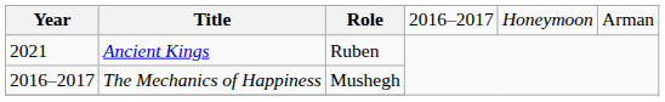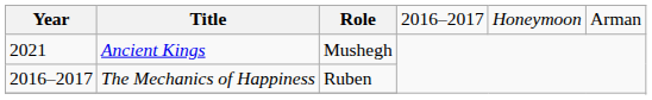Ancient Kings | column 3: Ruben -> Mushegh
The Mechanics of Happiness | column 3: Mushegh -> Ruben
